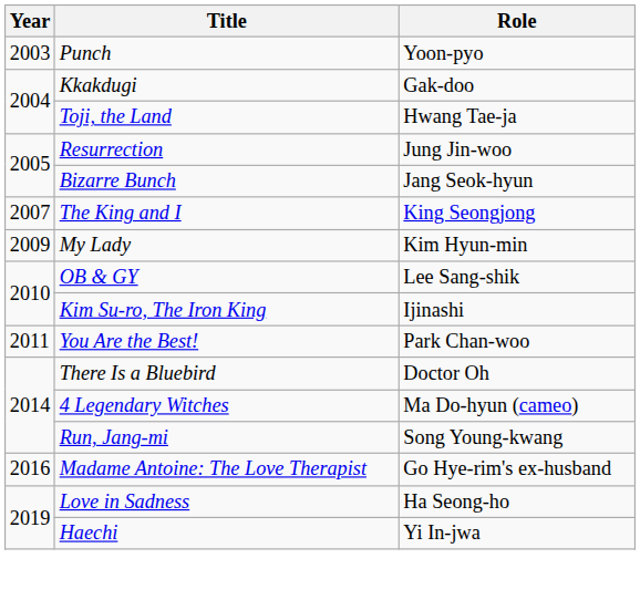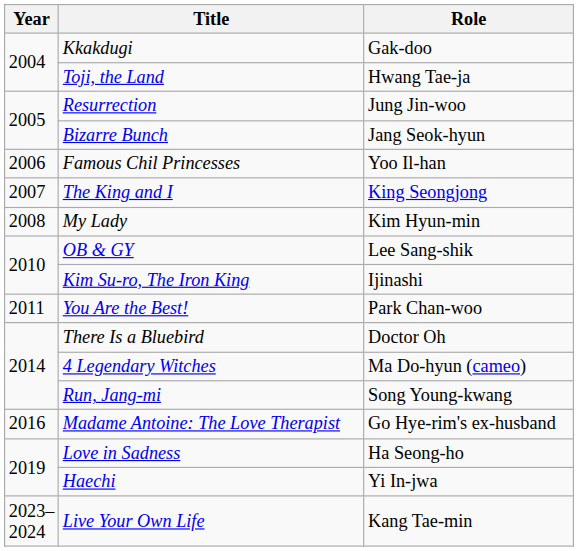- row: 2003 | Punch | Yoon-pyo
+ row: 2006 | Famous Chil Princesses | Yoo Il-han
My Lady | Year: 2009 -> 2008
+ row: 2023–2024 | Live Your Own Life | Kang Tae-min
